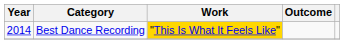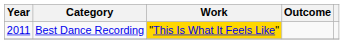Best Dance Recording | Year: 2014 -> 2011
